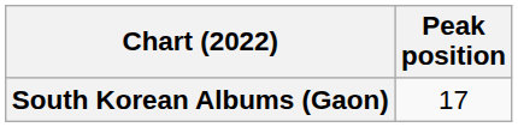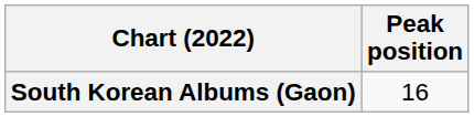South Korean Albums (Gaon) | Peak position: 17 -> 16
